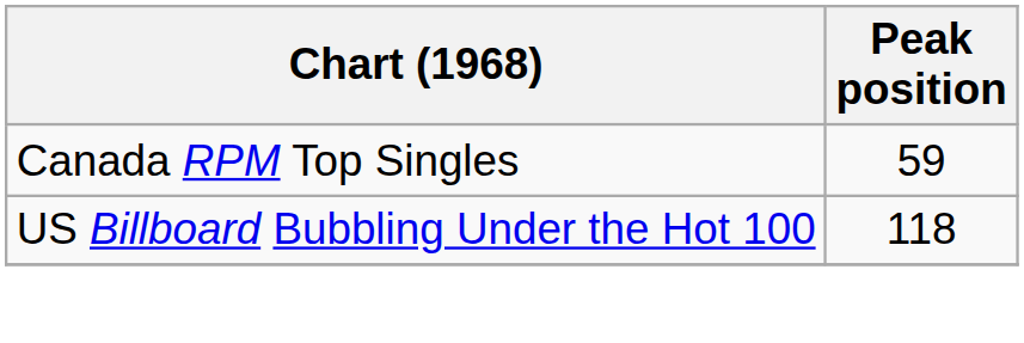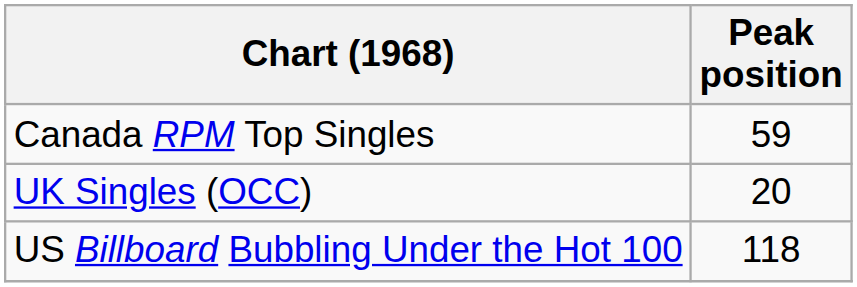+ row: UK Singles (OCC) | 20
